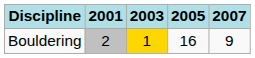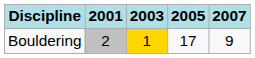Bouldering | 2005: 16 -> 17
